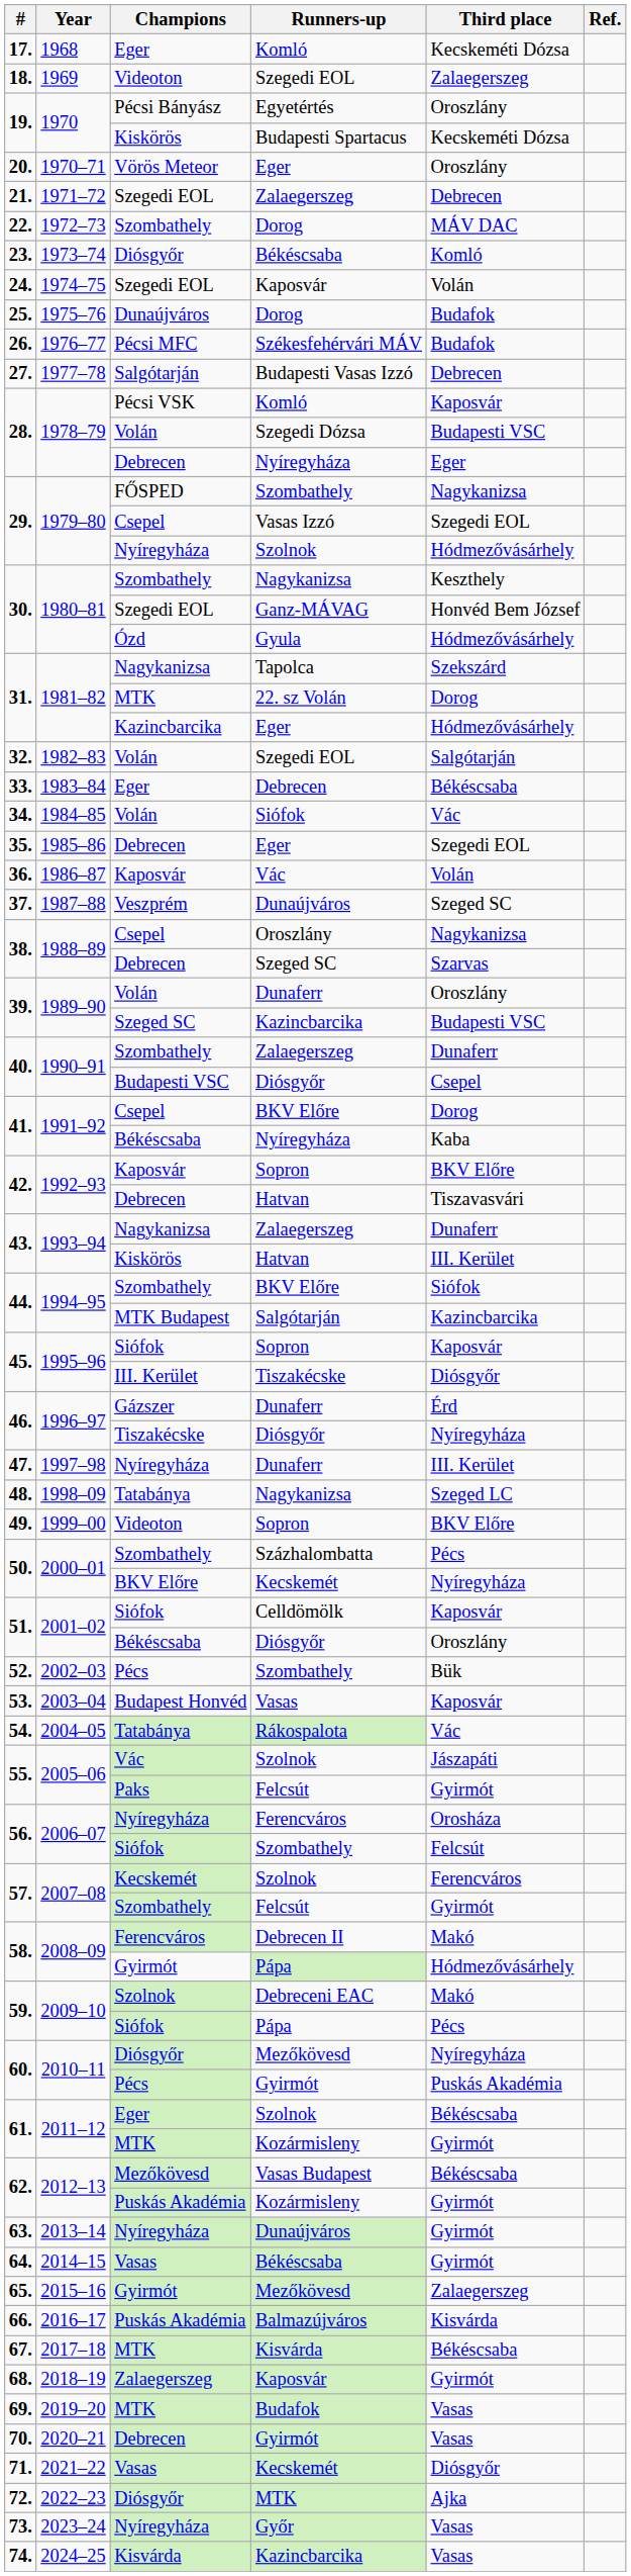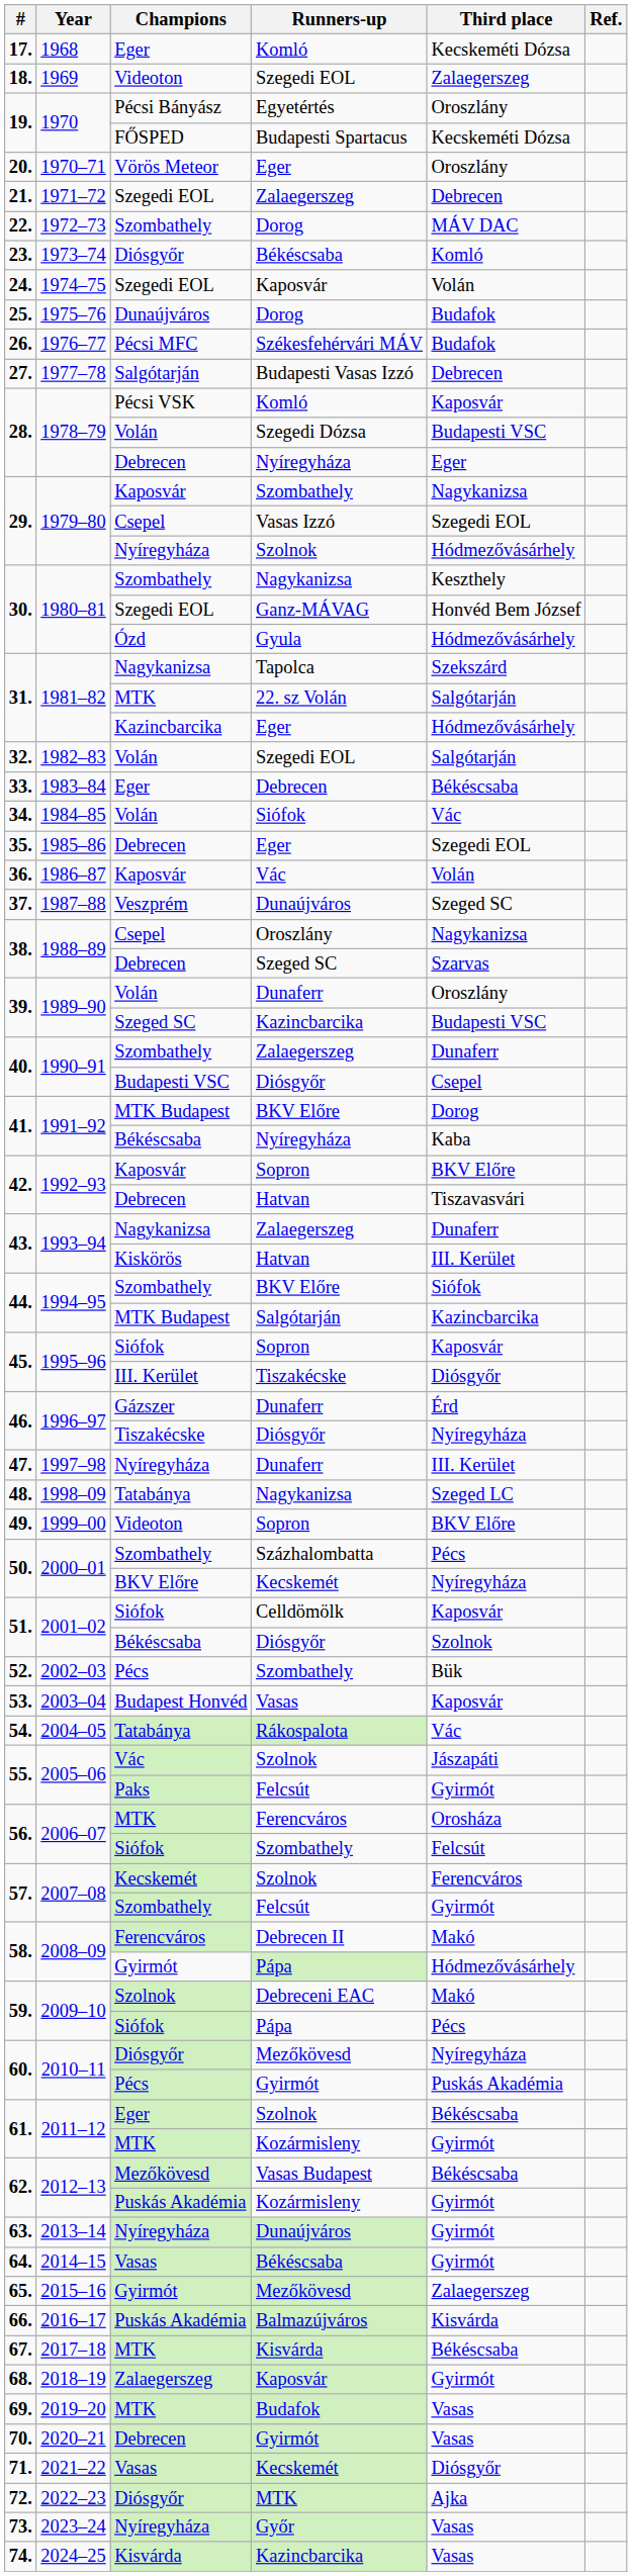19. / Budapesti Spartacus | Champions: Kiskörös -> FŐSPED
29. / Szombathely | Champions: FŐSPED -> Kaposvár
31. / 22. sz Volán | Third place: Dorog -> Salgótarján
41. / BKV Előre | Champions: Csepel -> MTK Budapest
51. / Diósgyőr | Third place: Oroszlány -> Szolnok
56. / Ferencváros | Champions: Nyíregyháza -> MTK
